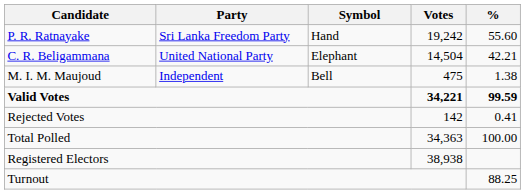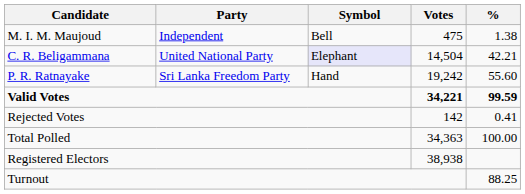rows swapped: P. R. Ratnayake <-> M. I. M. Maujoud
C. R. Beligammana | Symbol: no background -> lavender background
